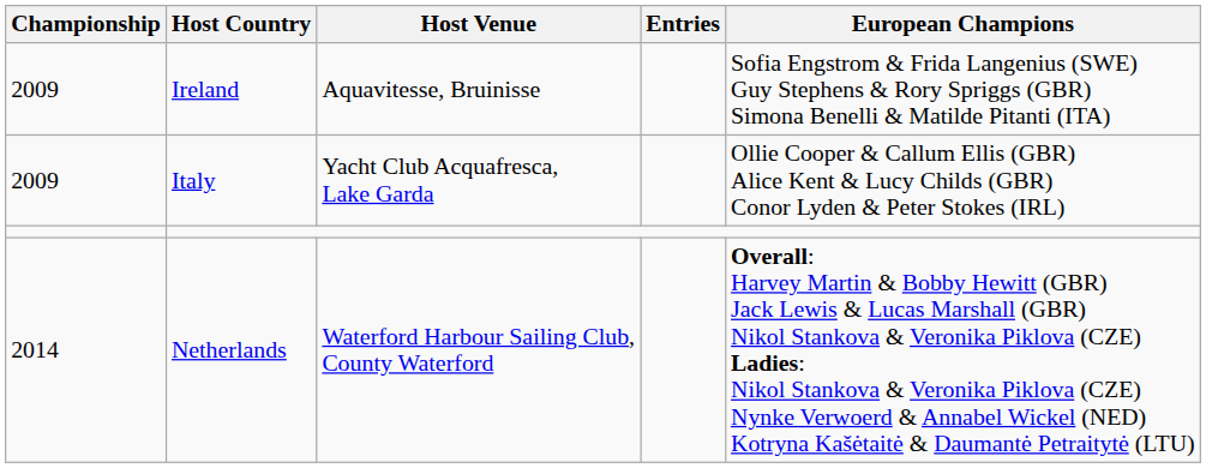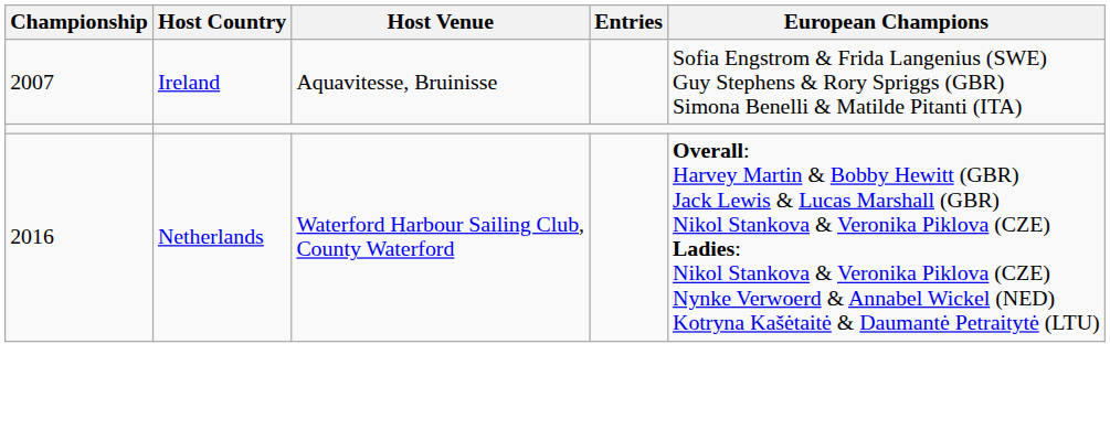Ireland | Championship: 2009 -> 2007
- row: 2009 | Italy | Yacht Club Acquafresca, Lake Garda | Ollie Cooper & Callum Ellis (GBR) Alice Kent & Lucy Childs (GBR) Conor Lyden & Peter Stokes (IRL)
Netherlands | Championship: 2014 -> 2016
